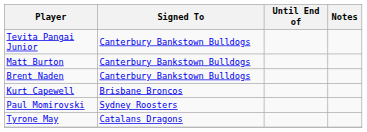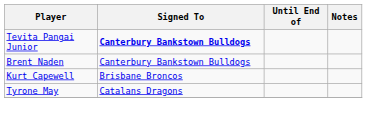Tevita Pangai Junior | Signed To: normal -> bold
- row: Matt Burton | Canterbury Bankstown Bulldogs
- row: Paul Momirovski | Sydney Roosters
